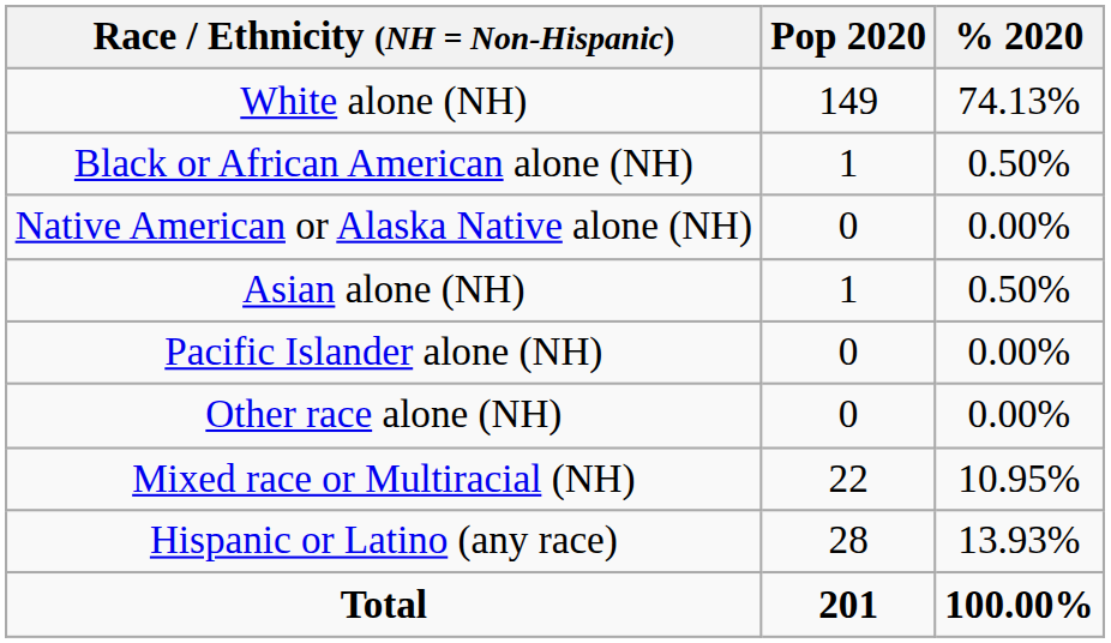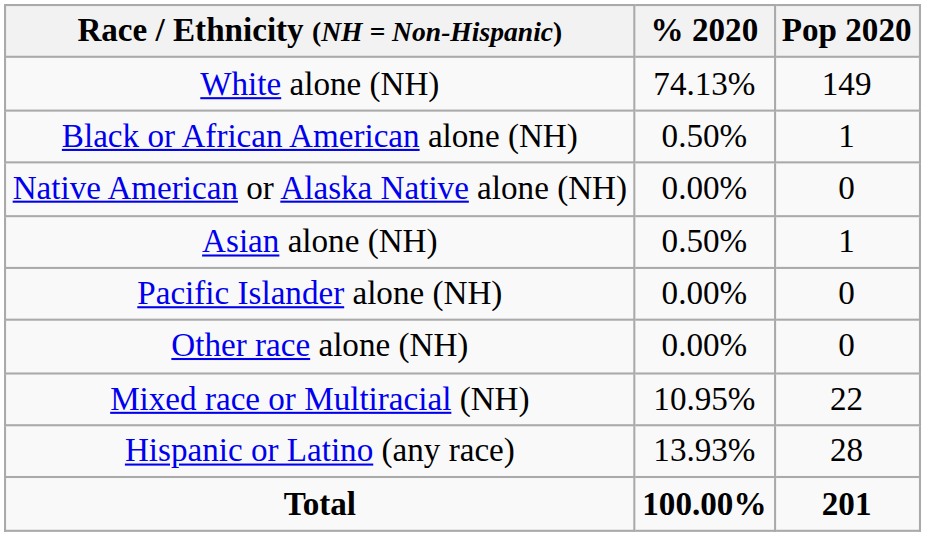columns swapped: Pop 2020 <-> % 2020
